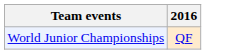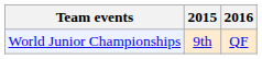+ column: 2015 | 9th
